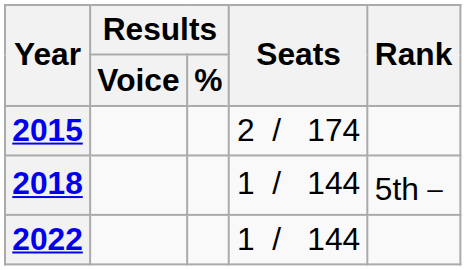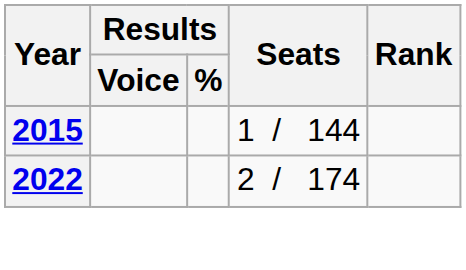2015 | Seats: 2 / 174 -> 1 / 144
- row: 2018 | 1 / 144 | 5th _
2022 | Seats: 1 / 144 -> 2 / 174
